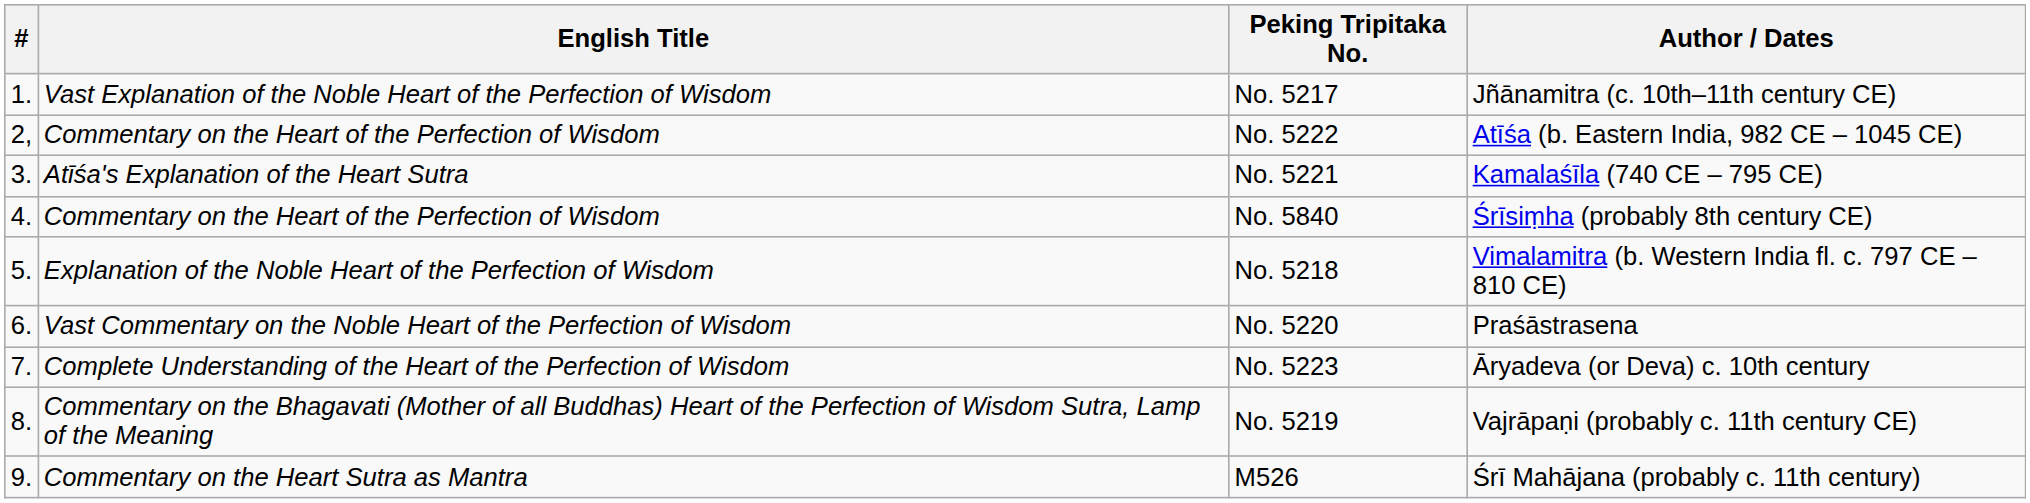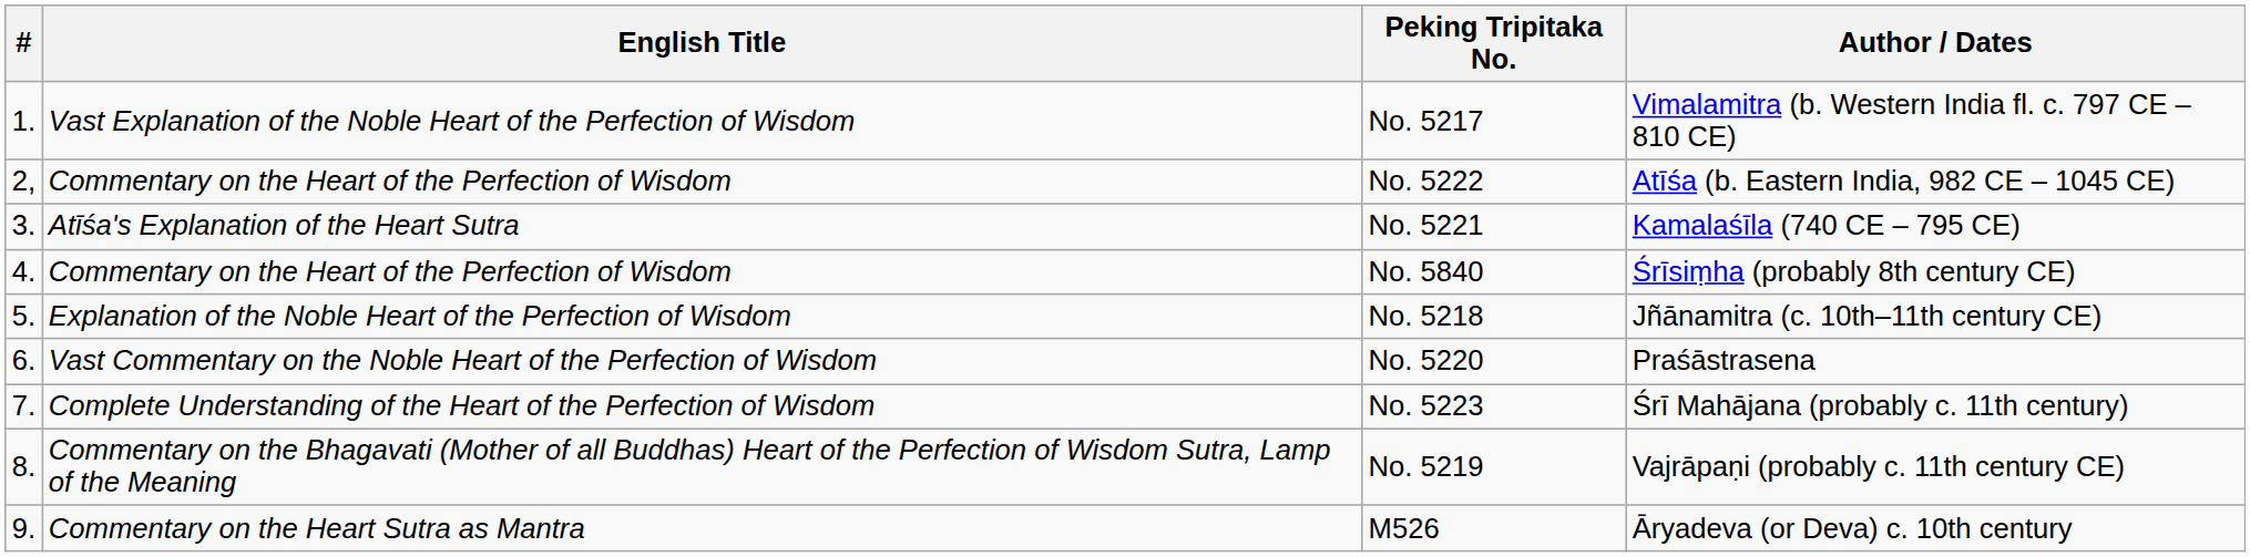No. 5217 | Author / Dates: Jñānamitra (c. 10th–11th century CE) -> Vimalamitra (b. Western India fl. c. 797 CE – 810 CE)
No. 5218 | Author / Dates: Vimalamitra (b. Western India fl. c. 797 CE – 810 CE) -> Jñānamitra (c. 10th–11th century CE)
No. 5223 | Author / Dates: Āryadeva (or Deva) c. 10th century -> Śrī Mahājana (probably c. 11th century)
M526 | Author / Dates: Śrī Mahājana (probably c. 11th century) -> Āryadeva (or Deva) c. 10th century
